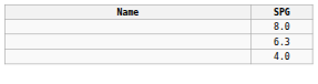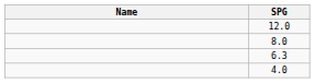+ row: 12.0
